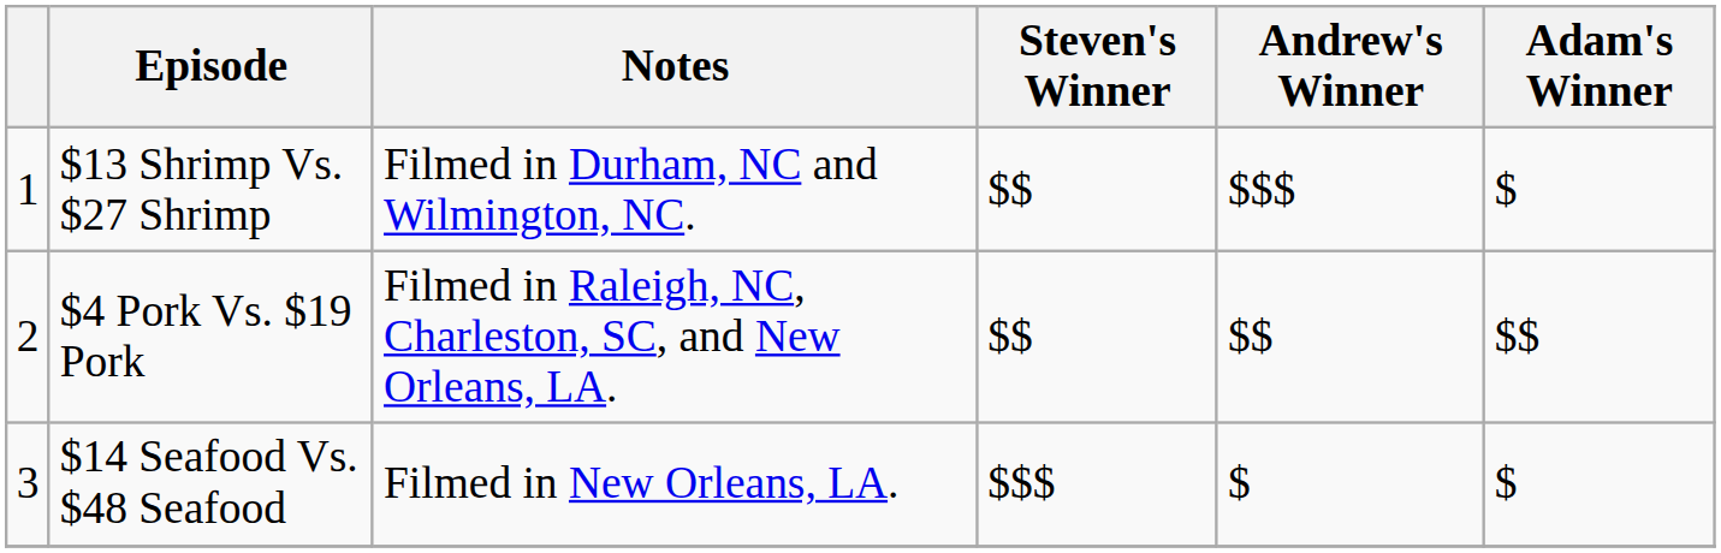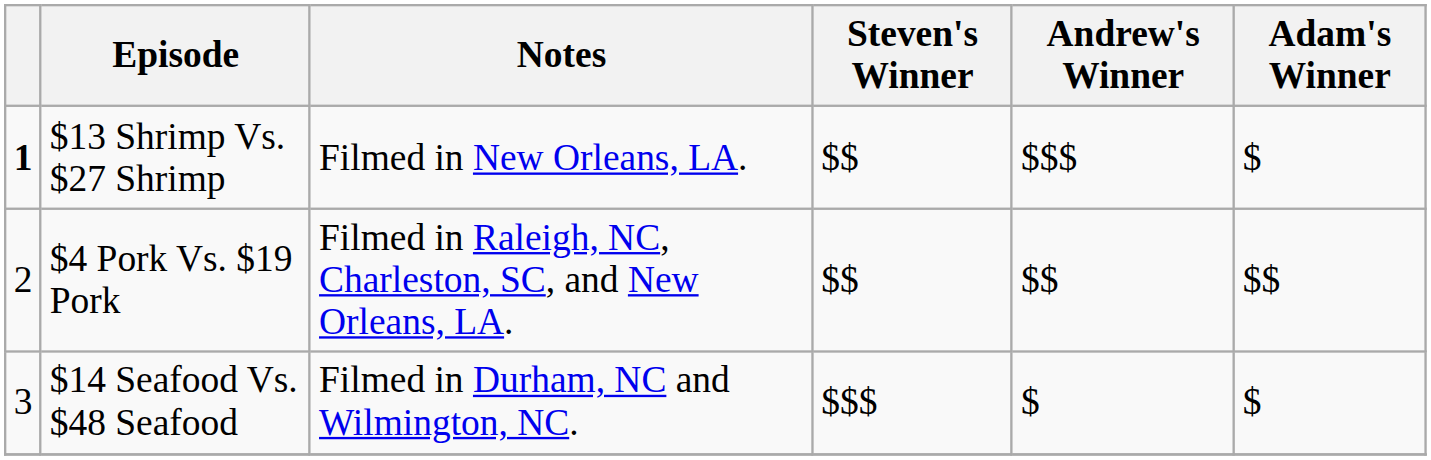$13 Shrimp Vs. $27 Shrimp | column 1: normal -> bold
$13 Shrimp Vs. $27 Shrimp | Notes: Filmed in Durham, NC and Wilmington, NC. -> Filmed in New Orleans, LA.
$14 Seafood Vs. $48 Seafood | Notes: Filmed in New Orleans, LA. -> Filmed in Durham, NC and Wilmington, NC.
